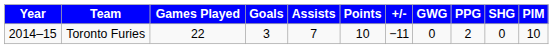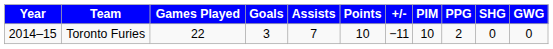columns swapped: PIM <-> GWG
